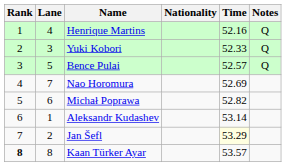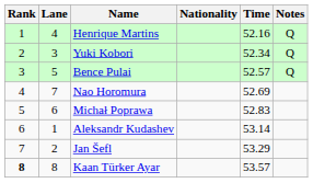Yuki Kobori | Time: 52.33 -> 52.34
Michał Poprawa | Time: 52.82 -> 52.83
Jan Šefl | Time: lightyellow background -> no background
